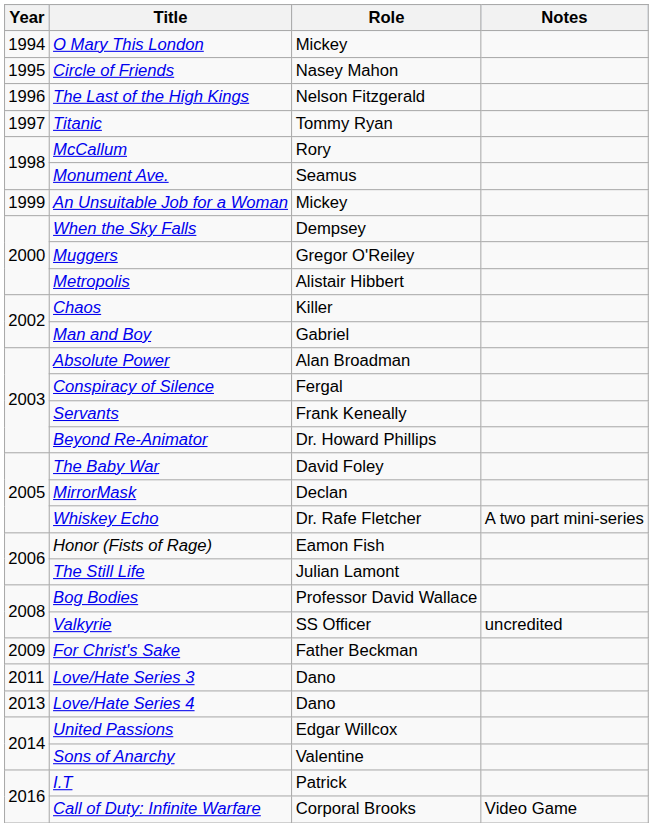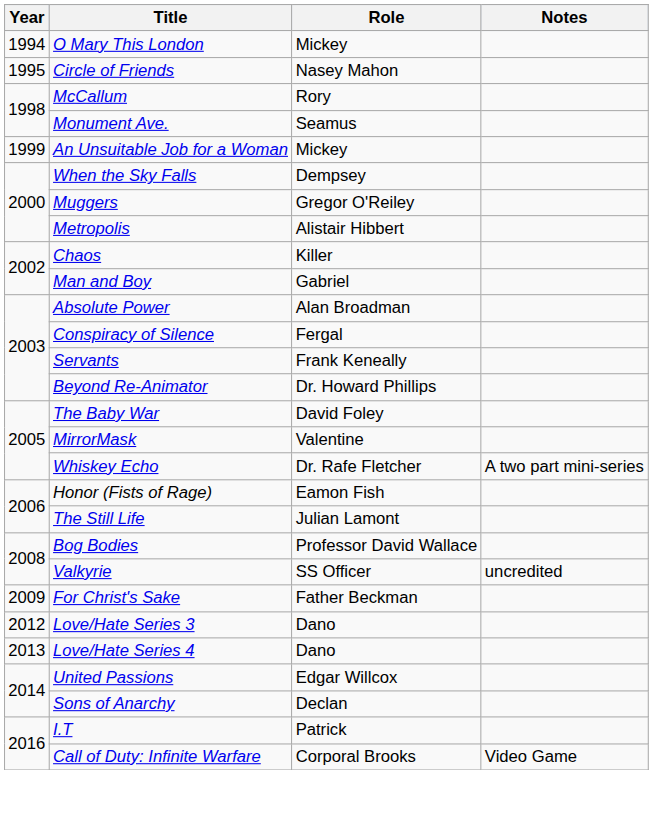- row: 1996 | The Last of the High Kings | Nelson Fitzgerald
- row: 1997 | Titanic | Tommy Ryan
MirrorMask | Role: Declan -> Valentine
Love/Hate Series 3 | Year: 2011 -> 2012
Sons of Anarchy | Role: Valentine -> Declan
